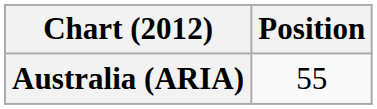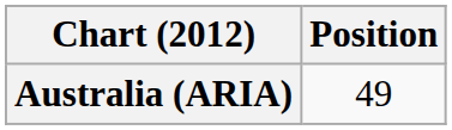Australia (ARIA) | Position: 55 -> 49
